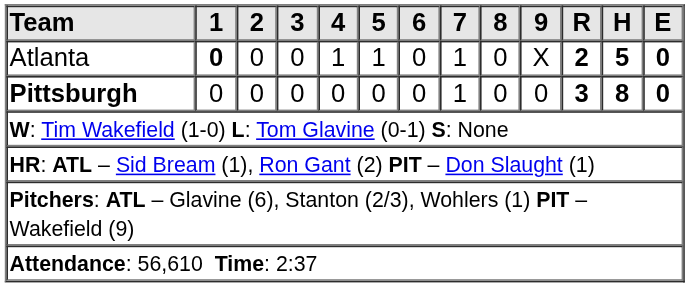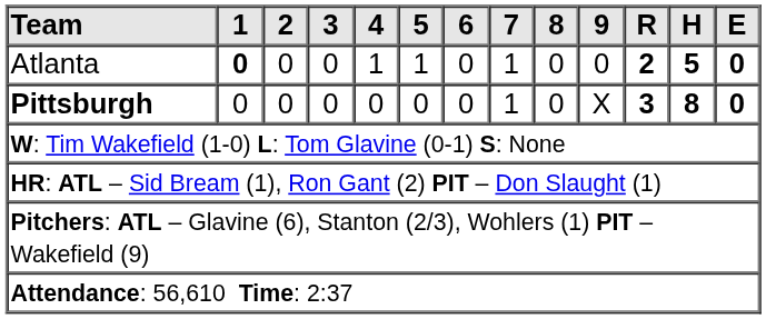Atlanta | 9: X -> 0
Pittsburgh | 9: 0 -> X
